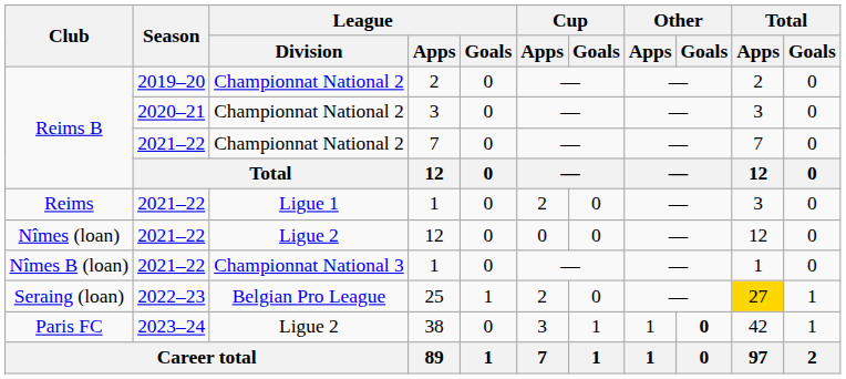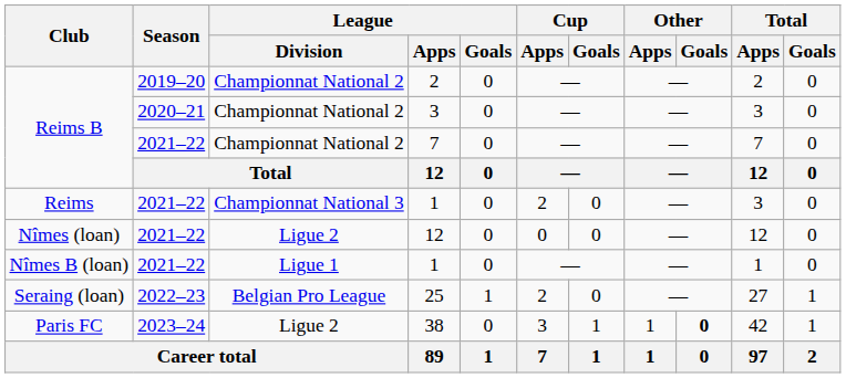Reims / 1 | League / Division: Ligue 1 -> Championnat National 3
Nîmes B (loan) / 1 | League / Division: Championnat National 3 -> Ligue 1
25 | Total / Apps: gold background -> no background
